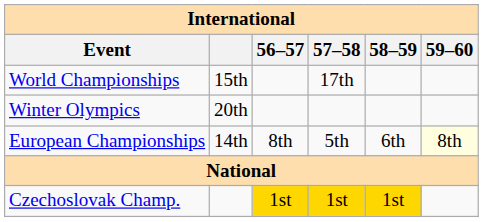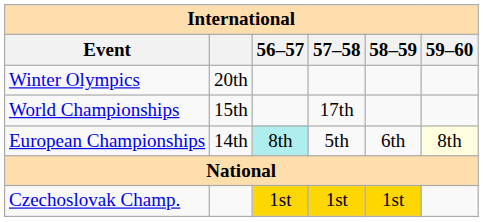rows swapped: Winter Olympics <-> World Championships
European Championships | 56–57: no background -> paleturquoise background
